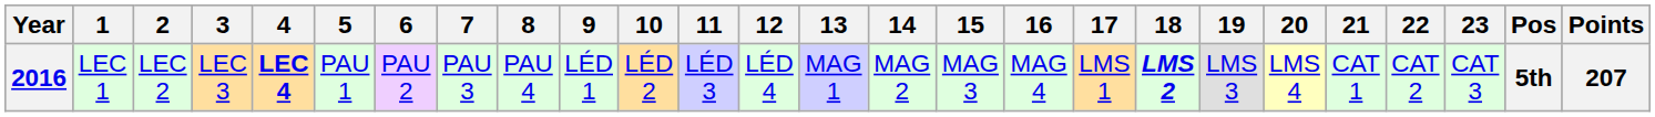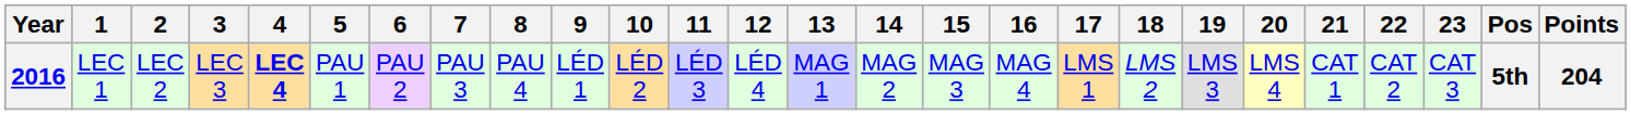2016 | 18: bold -> normal
2016 | Points: 207 -> 204
